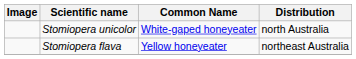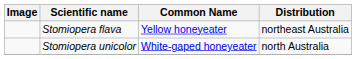rows swapped: Stomiopera unicolor <-> Stomiopera flava
